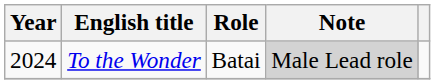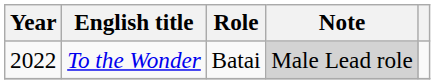To the Wonder | Year: 2024 -> 2022
